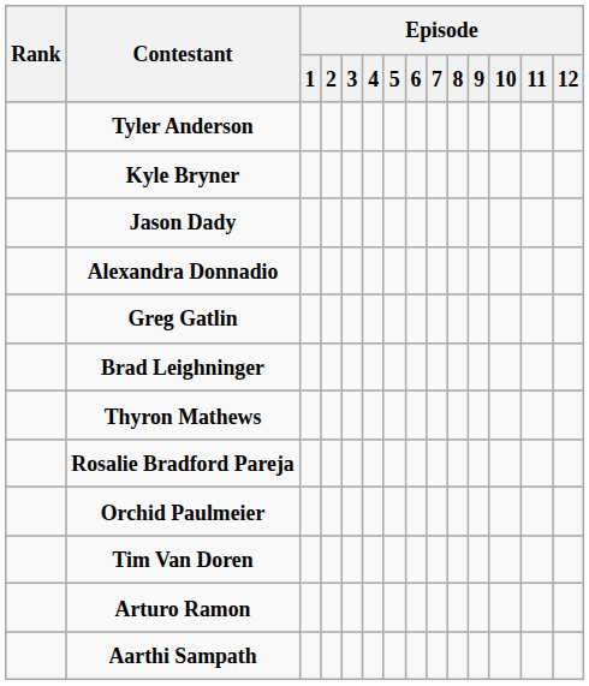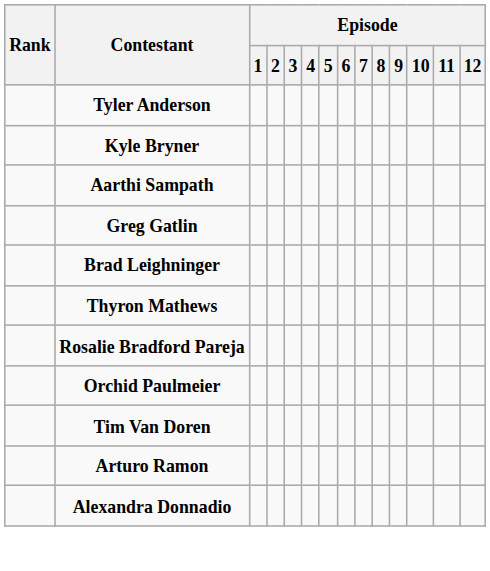- row: Jason Dady
rows swapped: Alexandra Donnadio <-> Aarthi Sampath
